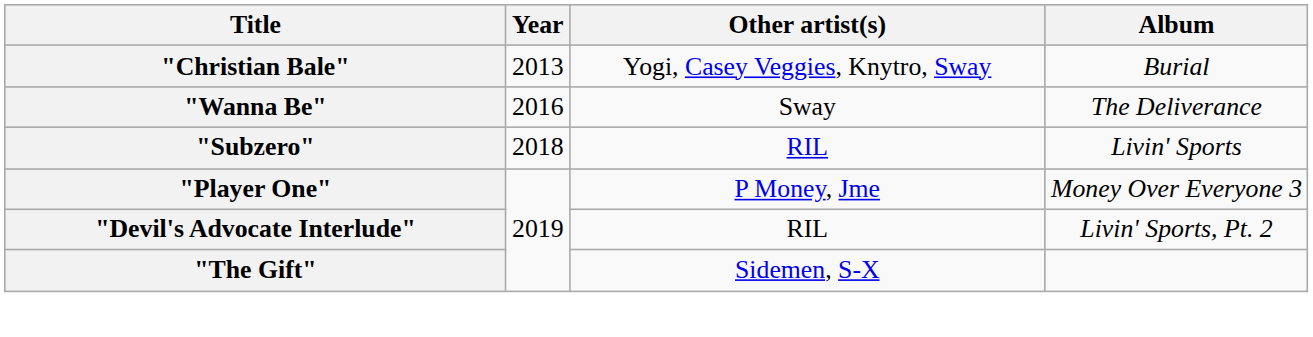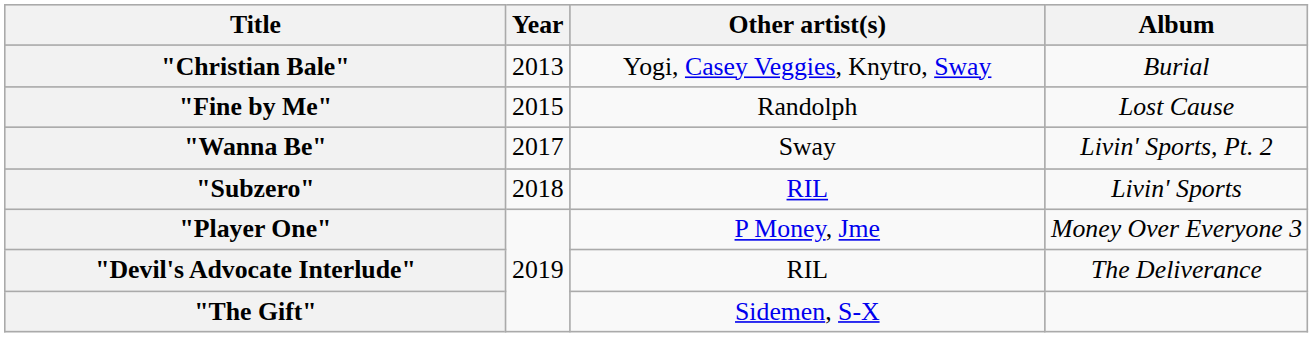+ row: "Fine by Me" | 2015 | Randolph | Lost Cause
"Wanna Be" | Year: 2016 -> 2017
"Wanna Be" | Album: The Deliverance -> Livin' Sports, Pt. 2
"Devil's Advocate Interlude" | Album: Livin' Sports, Pt. 2 -> The Deliverance
